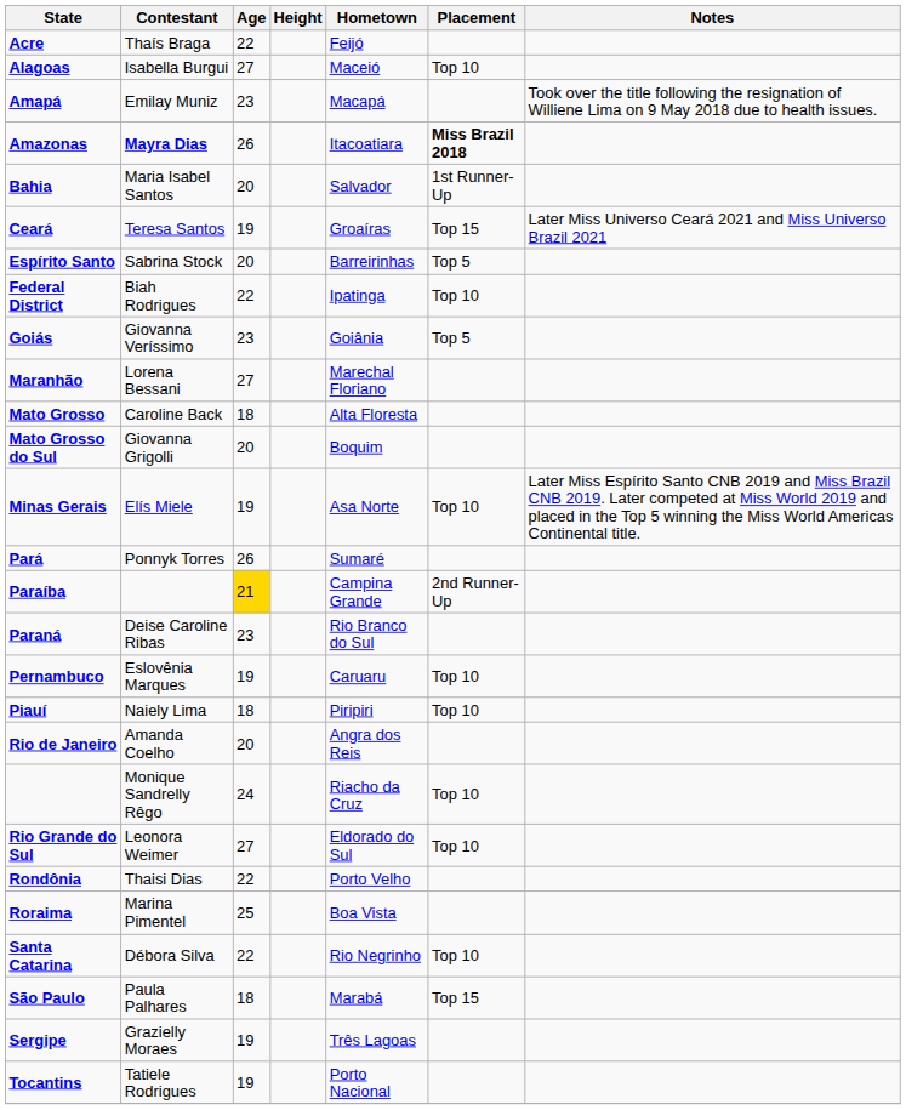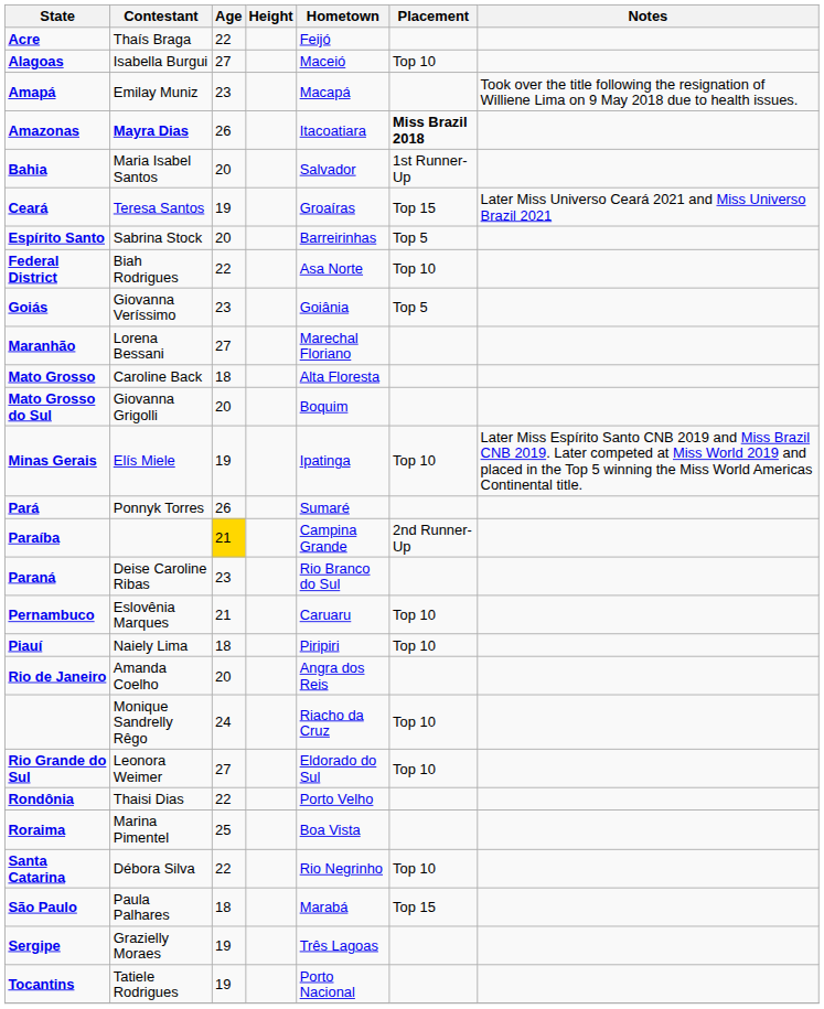Federal District | Hometown: Ipatinga -> Asa Norte
Minas Gerais | Hometown: Asa Norte -> Ipatinga
Pernambuco | Age: 19 -> 21
